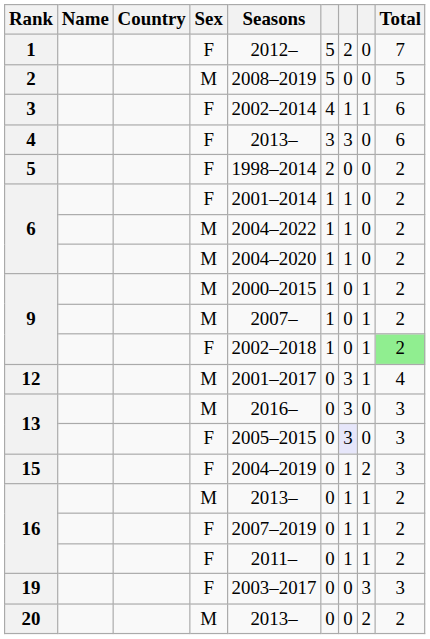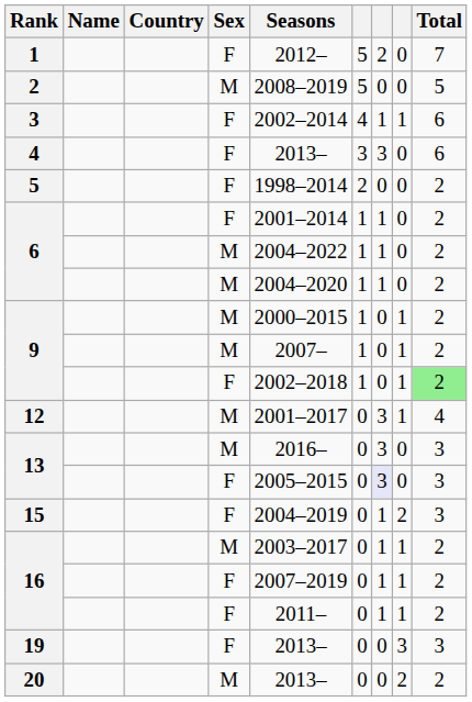16 / M | Seasons: 2013– -> 2003–2017
19 | Seasons: 2003–2017 -> 2013–
